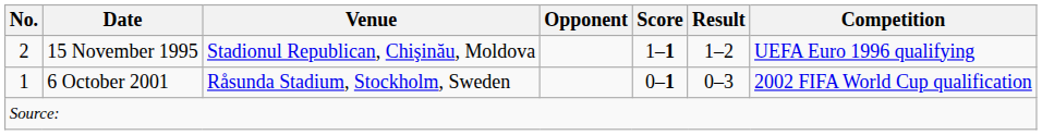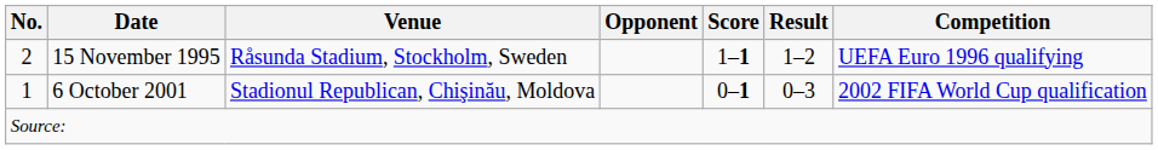15 November 1995 | Venue: Stadionul Republican, Chişinău, Moldova -> Råsunda Stadium, Stockholm, Sweden
6 October 2001 | Venue: Råsunda Stadium, Stockholm, Sweden -> Stadionul Republican, Chişinău, Moldova
